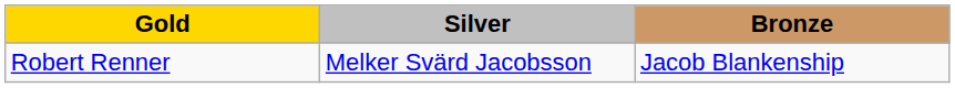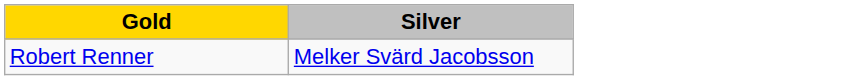- column: Bronze | Jacob Blankenship
